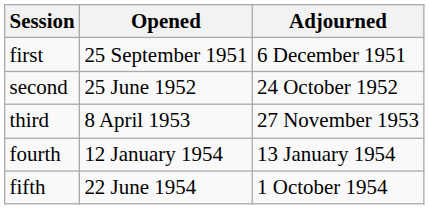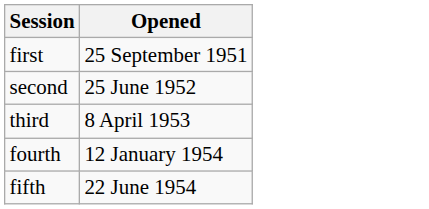- column: Adjourned | 6 December 1951 | 24 October 1952 | 27 November 1953 | 13 January 1954 | 1 October 1954
